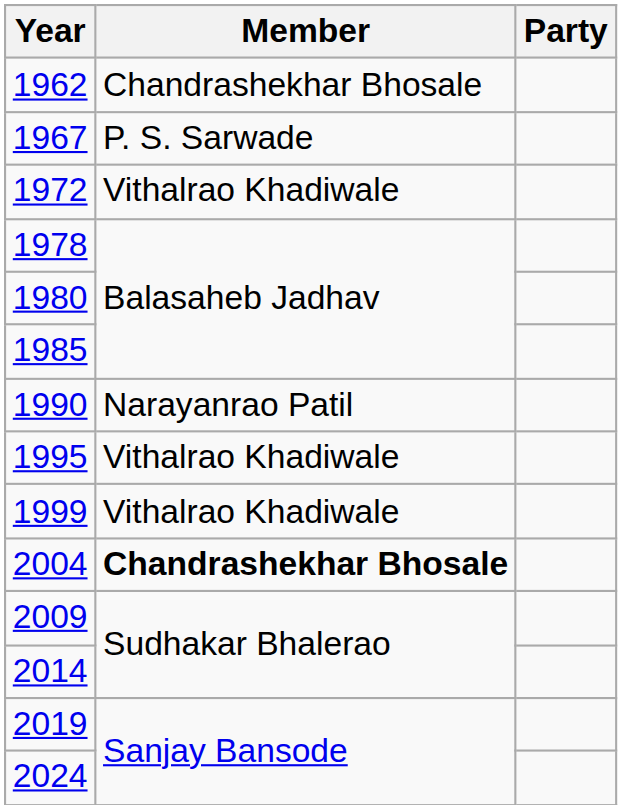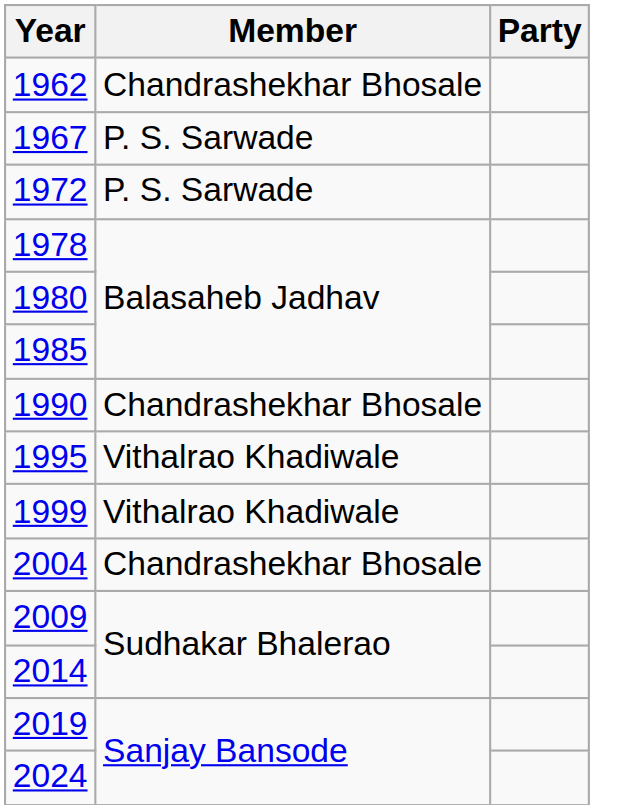1972 | Member: Vithalrao Khadiwale -> P. S. Sarwade
1990 | Member: Narayanrao Patil -> Chandrashekhar Bhosale
2004 | Member: bold -> normal
